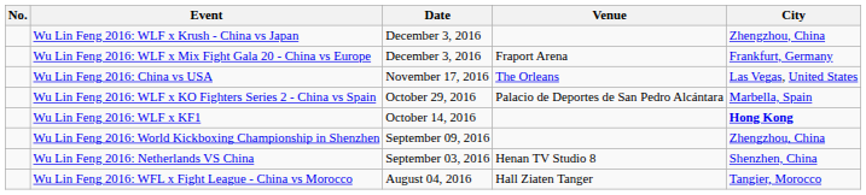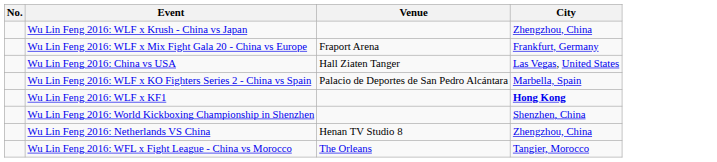- column: Date | December 3, 2016 | December 3, 2016 | November 17, 2016 | October 29, 2016 | October 14, 2016 | September 09, 2016 | September 03, 2016 | August 04, 2016
Wu Lin Feng 2016: China vs USA | Venue: The Orleans -> Hall Ziaten Tanger
Wu Lin Feng 2016: World Kickboxing Championship in Shenzhen | City: Zhengzhou, China -> Shenzhen, China
Wu Lin Feng 2016: Netherlands VS China | City: Shenzhen, China -> Zhengzhou, China
Wu Lin Feng 2016: WFL x Fight League - China vs Morocco | Venue: Hall Ziaten Tanger -> The Orleans
